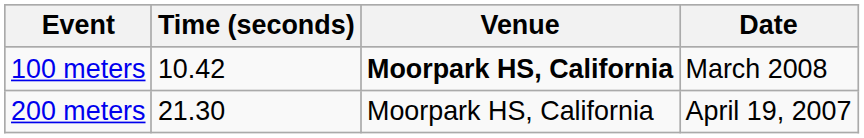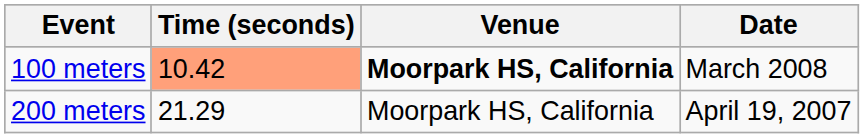100 meters | Time (seconds): no background -> lightsalmon background
200 meters | Time (seconds): 21.30 -> 21.29
